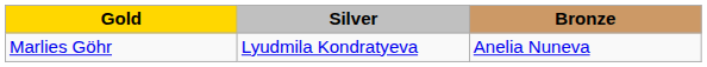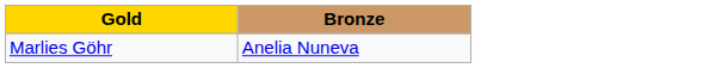- column: Silver | Lyudmila Kondratyeva
